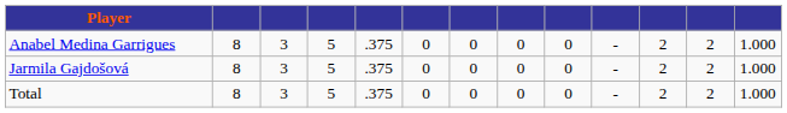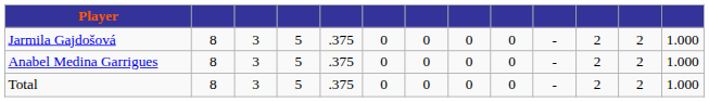rows swapped: Jarmila Gajdošová <-> Anabel Medina Garrigues
